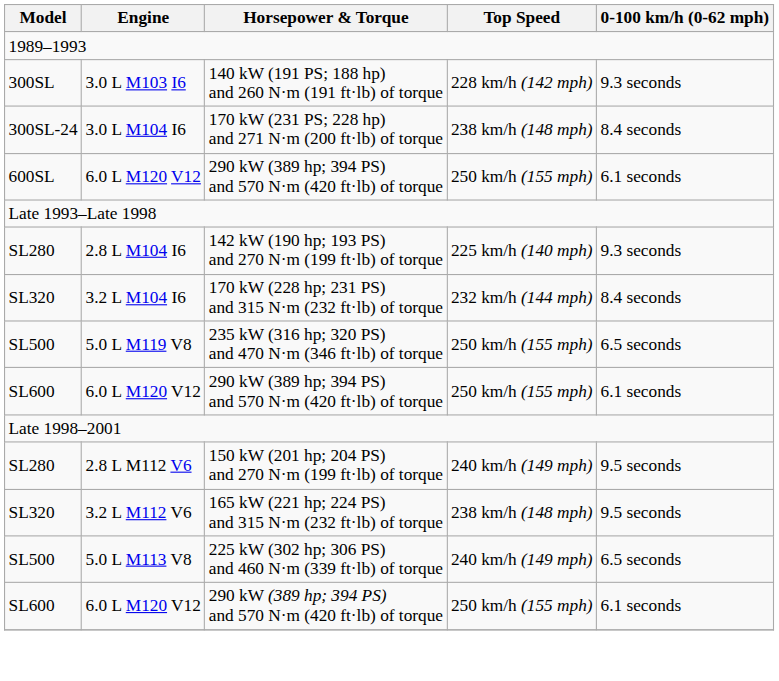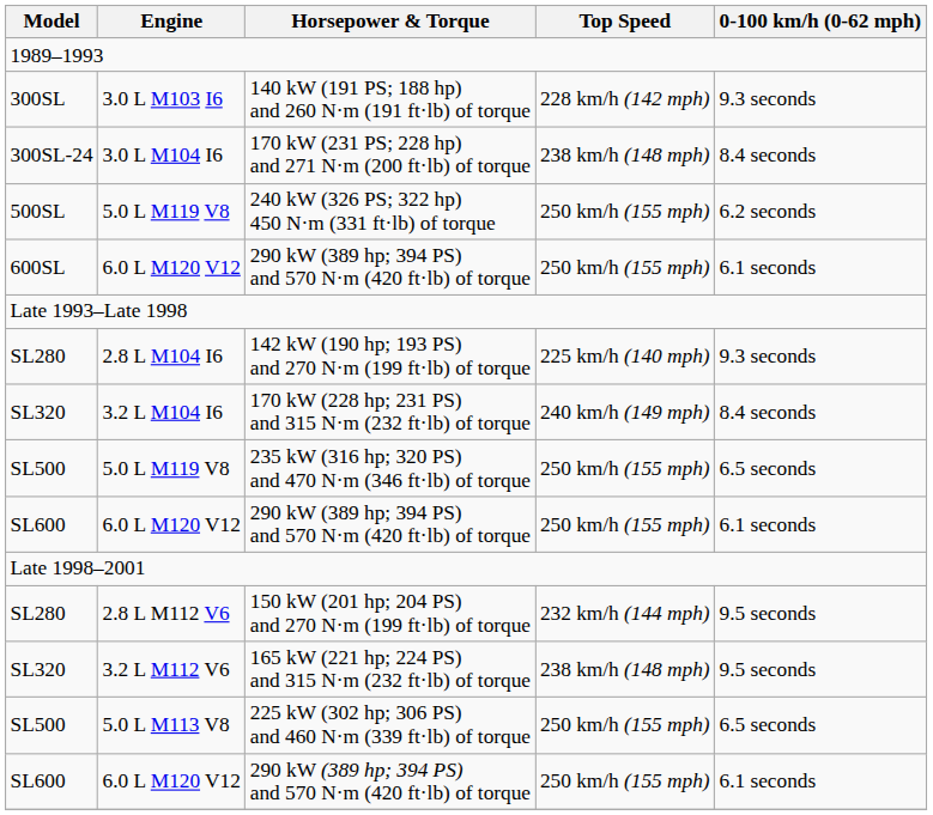+ row: 500SL | 5.0 L M119 V8 | 240 kW (326 PS; 322 hp) 450 N·m (331 ft·lb) of torque | 250 km/h (155 mph) | 6.2 seconds
170 kW (228 hp; 231 PS) and 315 N·m (232 ft·lb) of torque | Top Speed: 232 km/h (144 mph) -> 240 km/h (149 mph)
150 kW (201 hp; 204 PS) and 270 N·m (199 ft·lb) of torque | Top Speed: 240 km/h (149 mph) -> 232 km/h (144 mph)
225 kW (302 hp; 306 PS) and 460 N·m (339 ft·lb) of torque | Top Speed: 240 km/h (149 mph) -> 250 km/h (155 mph)
